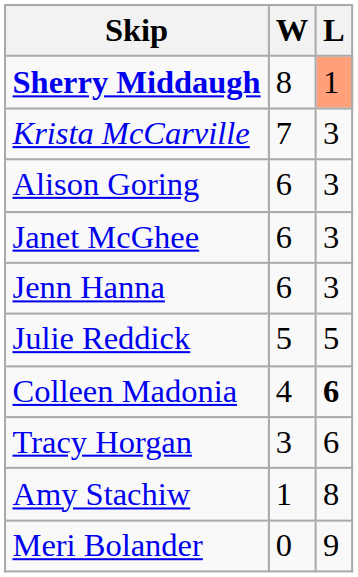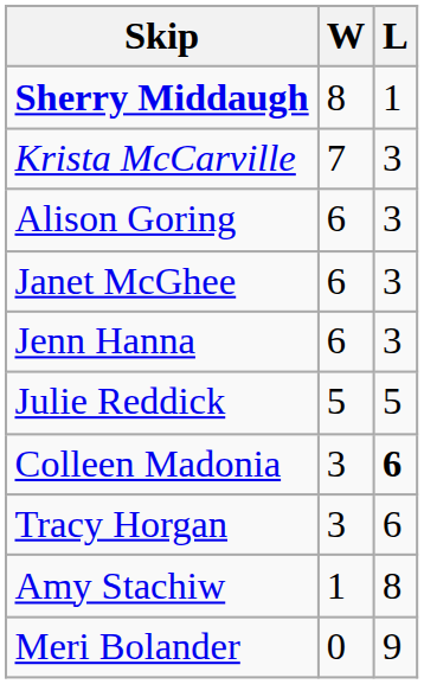Sherry Middaugh | L: lightsalmon background -> no background
Colleen Madonia | W: 4 -> 3
